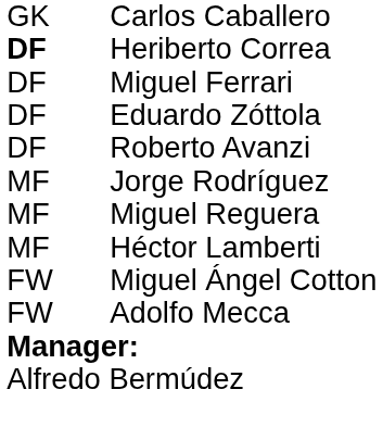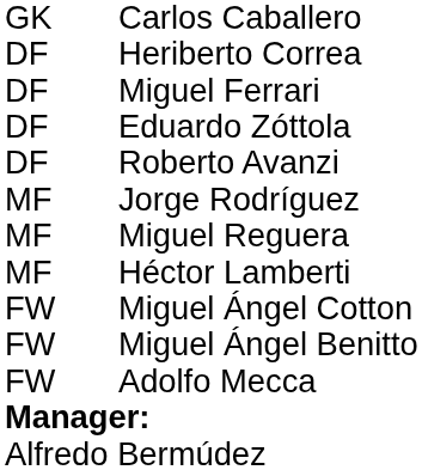Heriberto Correa | column 1: bold -> normal
+ row: FW | Miguel Ángel Benitto
